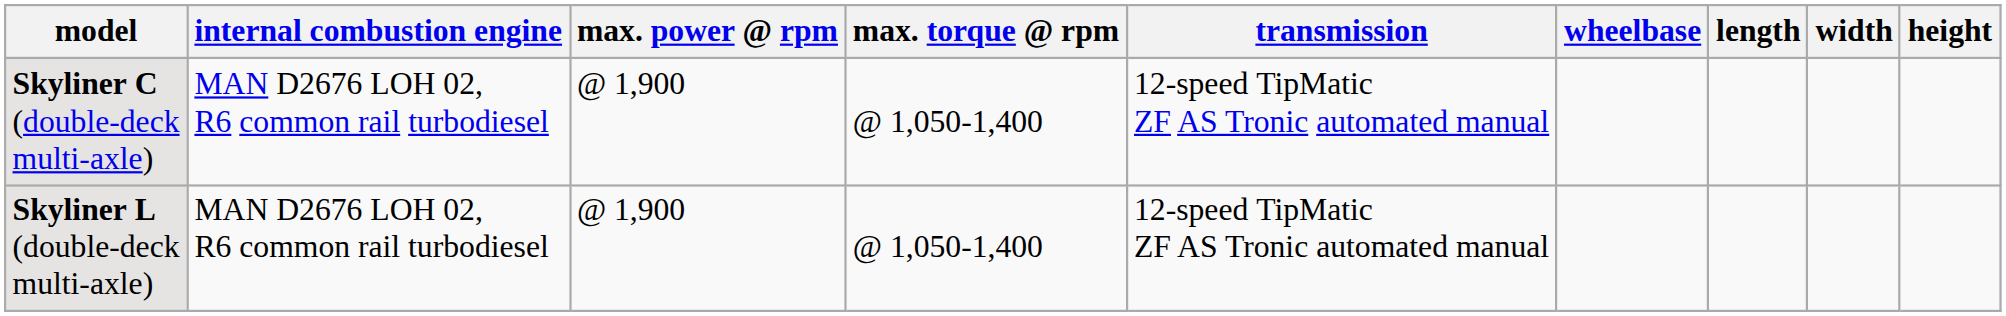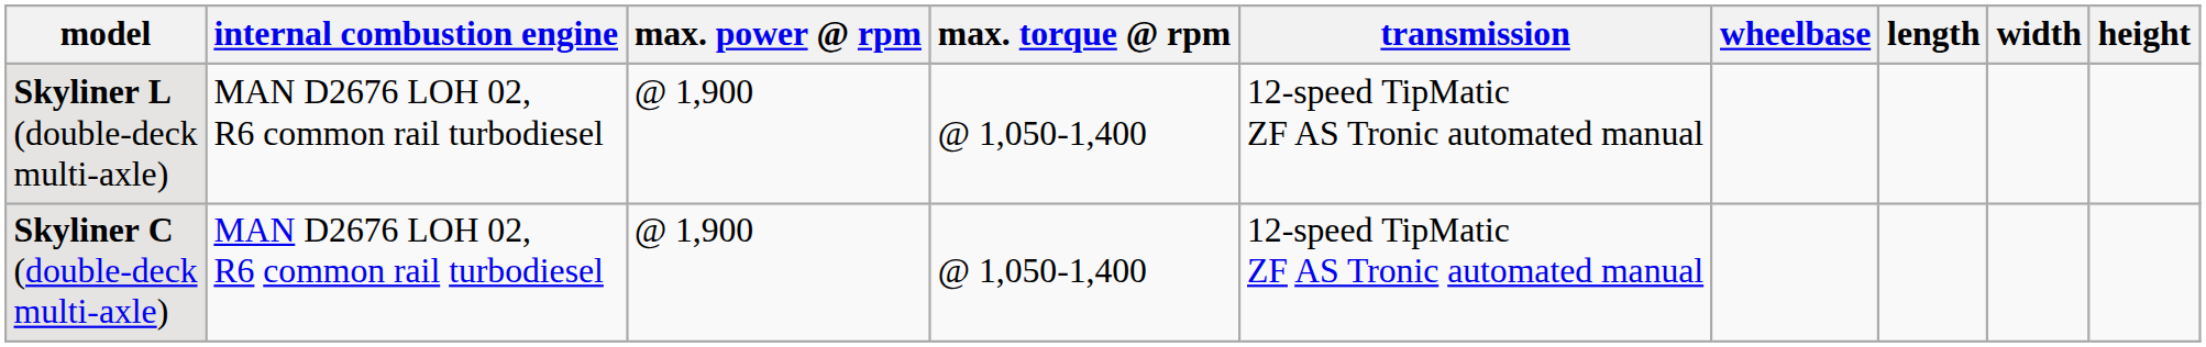rows swapped: Skyliner C (double-deck multi-axle) <-> Skyliner L (double-deck multi-axle)
